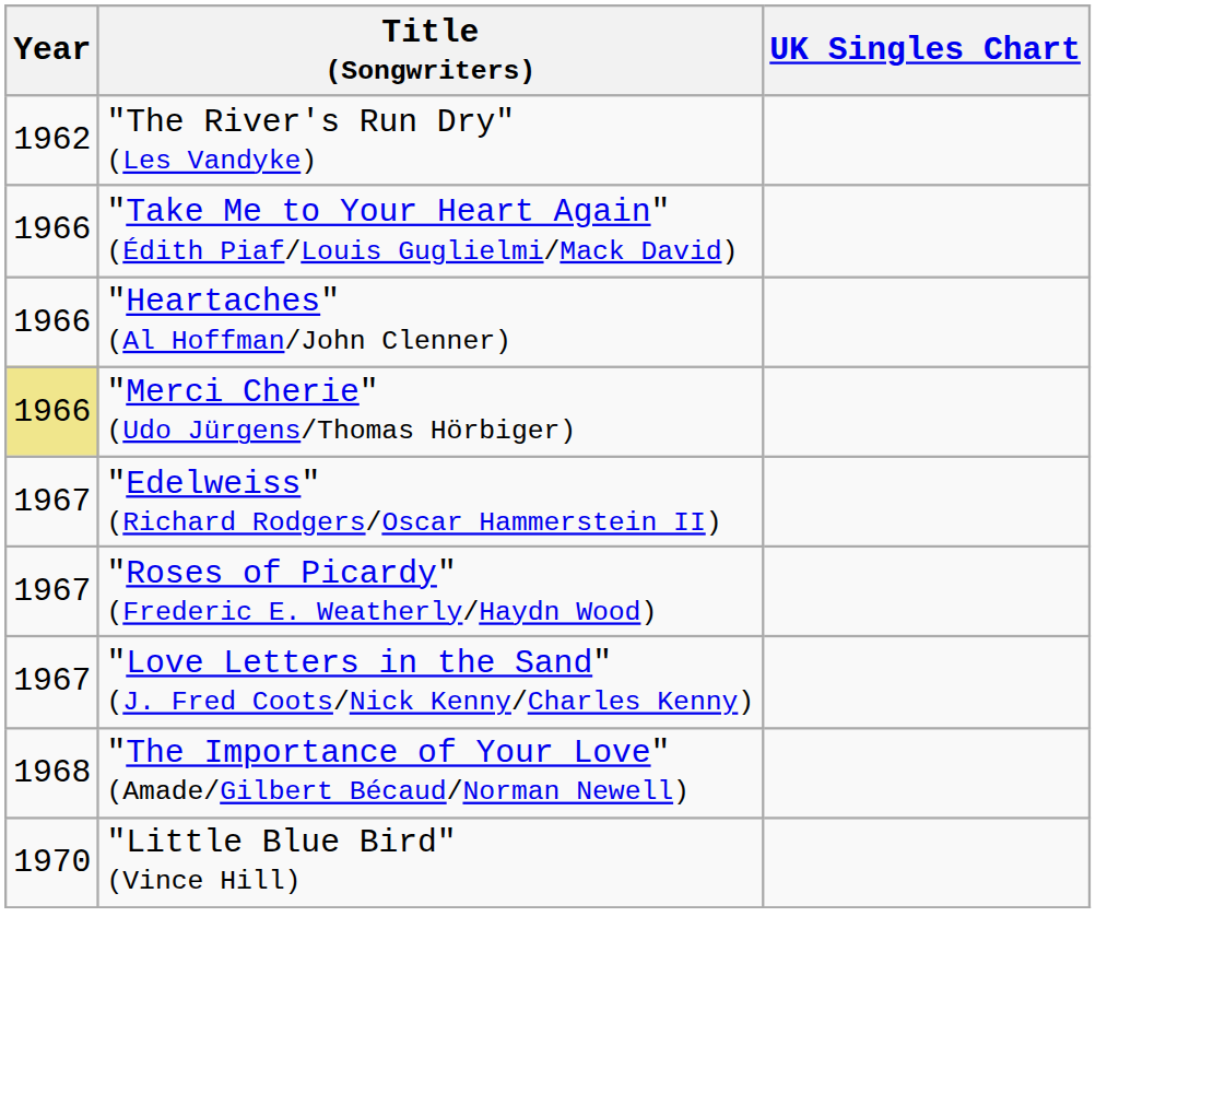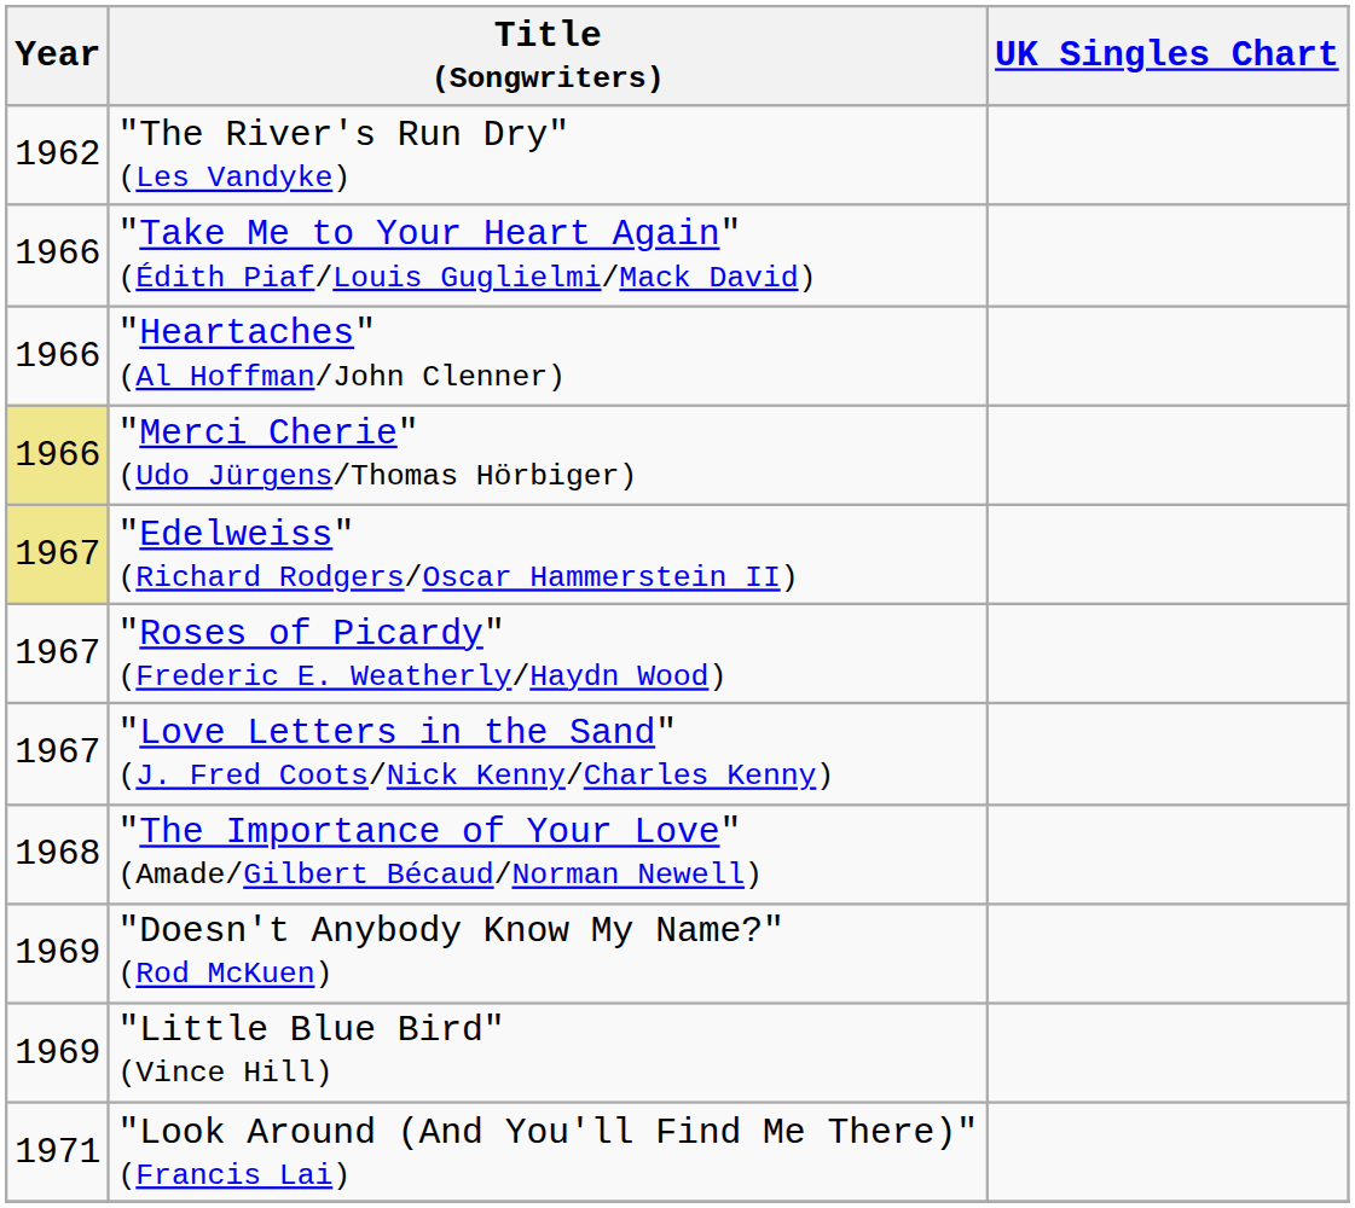"Edelweiss" (Richard Rodgers/Oscar Hammerstein II) | Year: no background -> khaki background
+ row: 1969 | "Doesn't Anybody Know My Name?" (Rod McKuen)
"Little Blue Bird" (Vince Hill) | Year: 1970 -> 1969
+ row: 1971 | "Look Around (And You'll Find Me There)" (Francis Lai)
